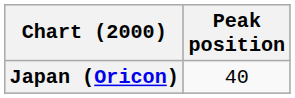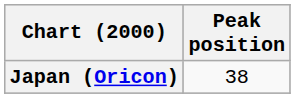Japan (Oricon) | Peak position: 40 -> 38
